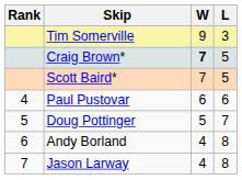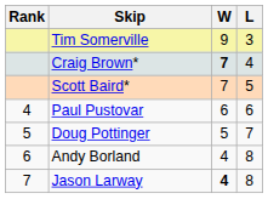Craig Brown* | L: 5 -> 4
Jason Larway | W: normal -> bold
